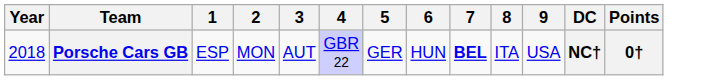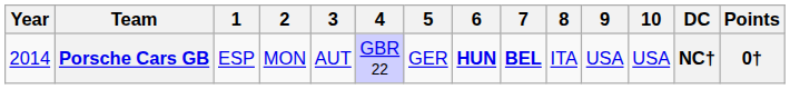+ column: 10 | USA
Porsche Cars GB | Year: 2018 -> 2014
Porsche Cars GB | 6: normal -> bold
